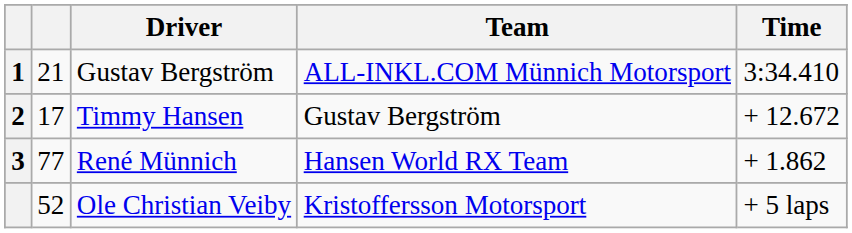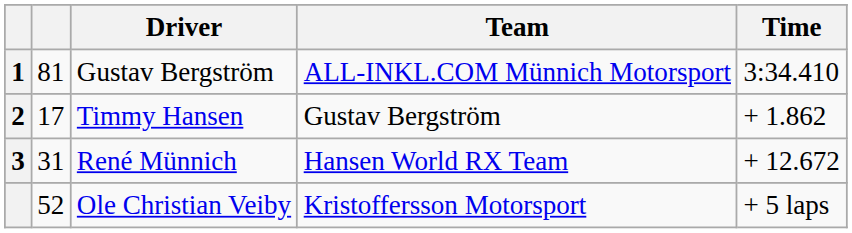1 | column 2: 21 -> 81
2 | Time: + 12.672 -> + 1.862
3 | column 2: 77 -> 31
3 | Time: + 1.862 -> + 12.672
